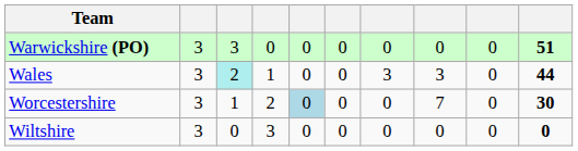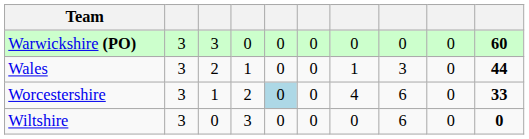Warwickshire (PO) | column 10: 51 -> 60
Wales | column 3: paleturquoise background -> no background
Wales | column 7: 3 -> 1
Worcestershire | column 7: 0 -> 4
Worcestershire | column 8: 7 -> 6
Worcestershire | column 10: 30 -> 33
Wiltshire | column 8: 0 -> 6
